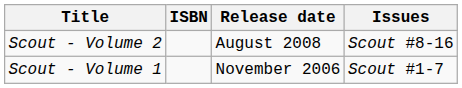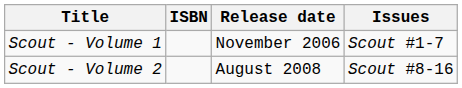rows swapped: Scout - Volume 1 <-> Scout - Volume 2
